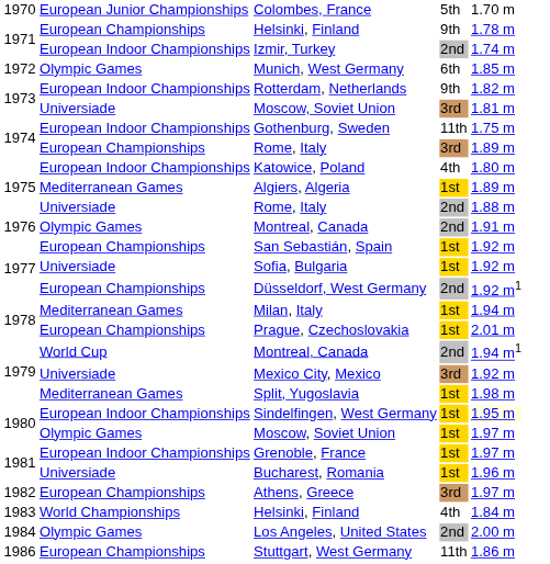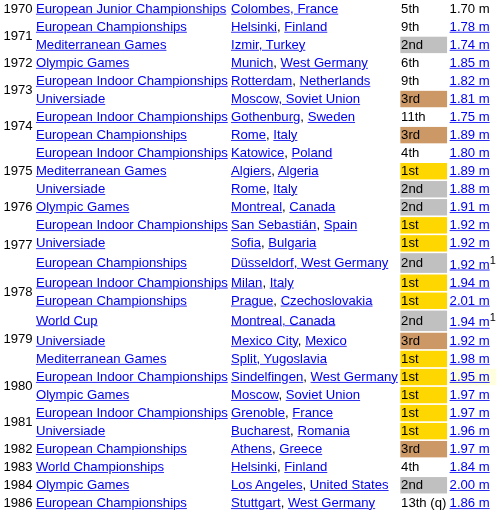Izmir, Turkey | column 2: European Indoor Championships -> Mediterranean Games
San Sebastián, Spain | column 2: European Championships -> European Indoor Championships
Milan, Italy | column 2: Mediterranean Games -> European Indoor Championships
Stuttgart, West Germany | column 4: 11th -> 13th (q)
